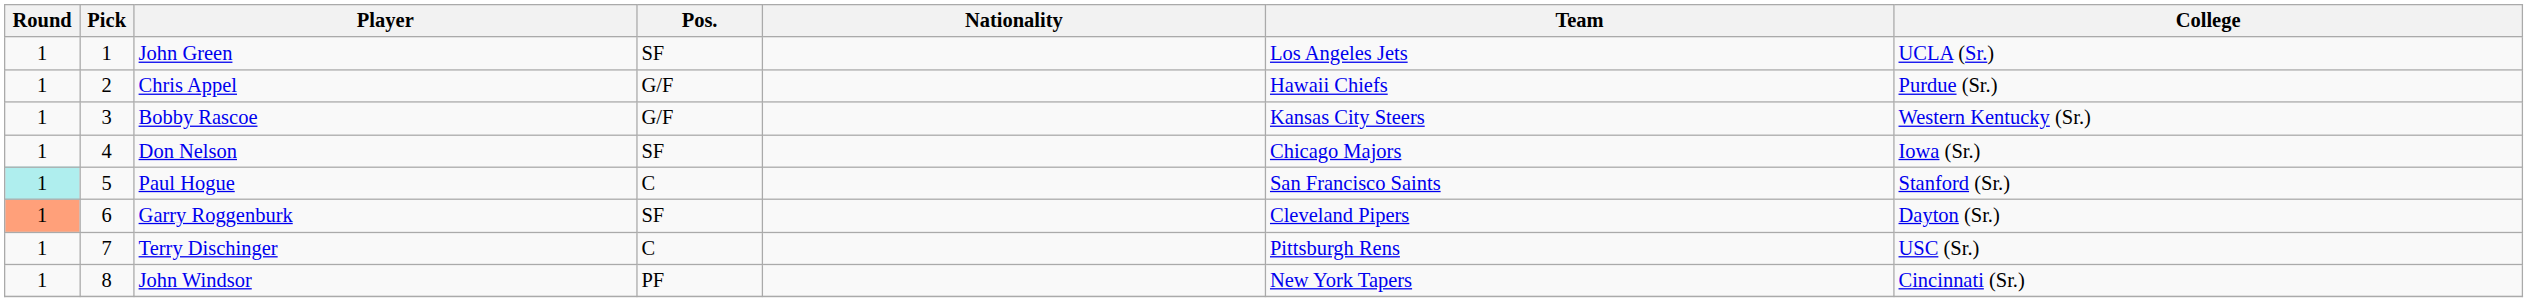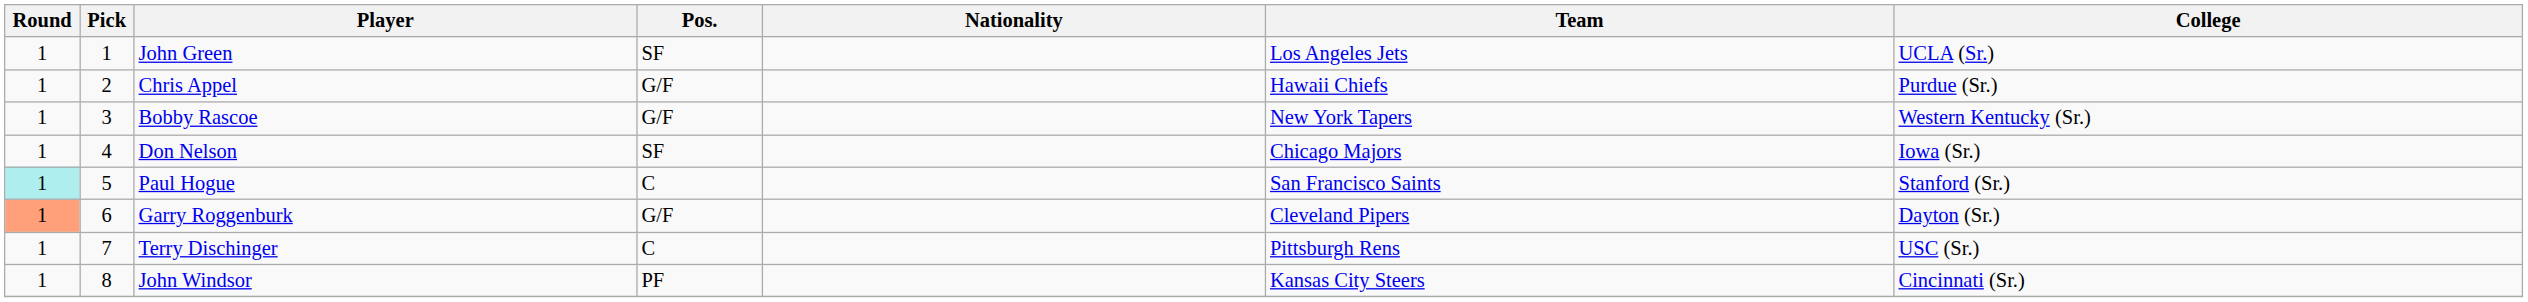Bobby Rascoe | Team: Kansas City Steers -> New York Tapers
Garry Roggenburk | Pos.: SF -> G/F
John Windsor | Team: New York Tapers -> Kansas City Steers
